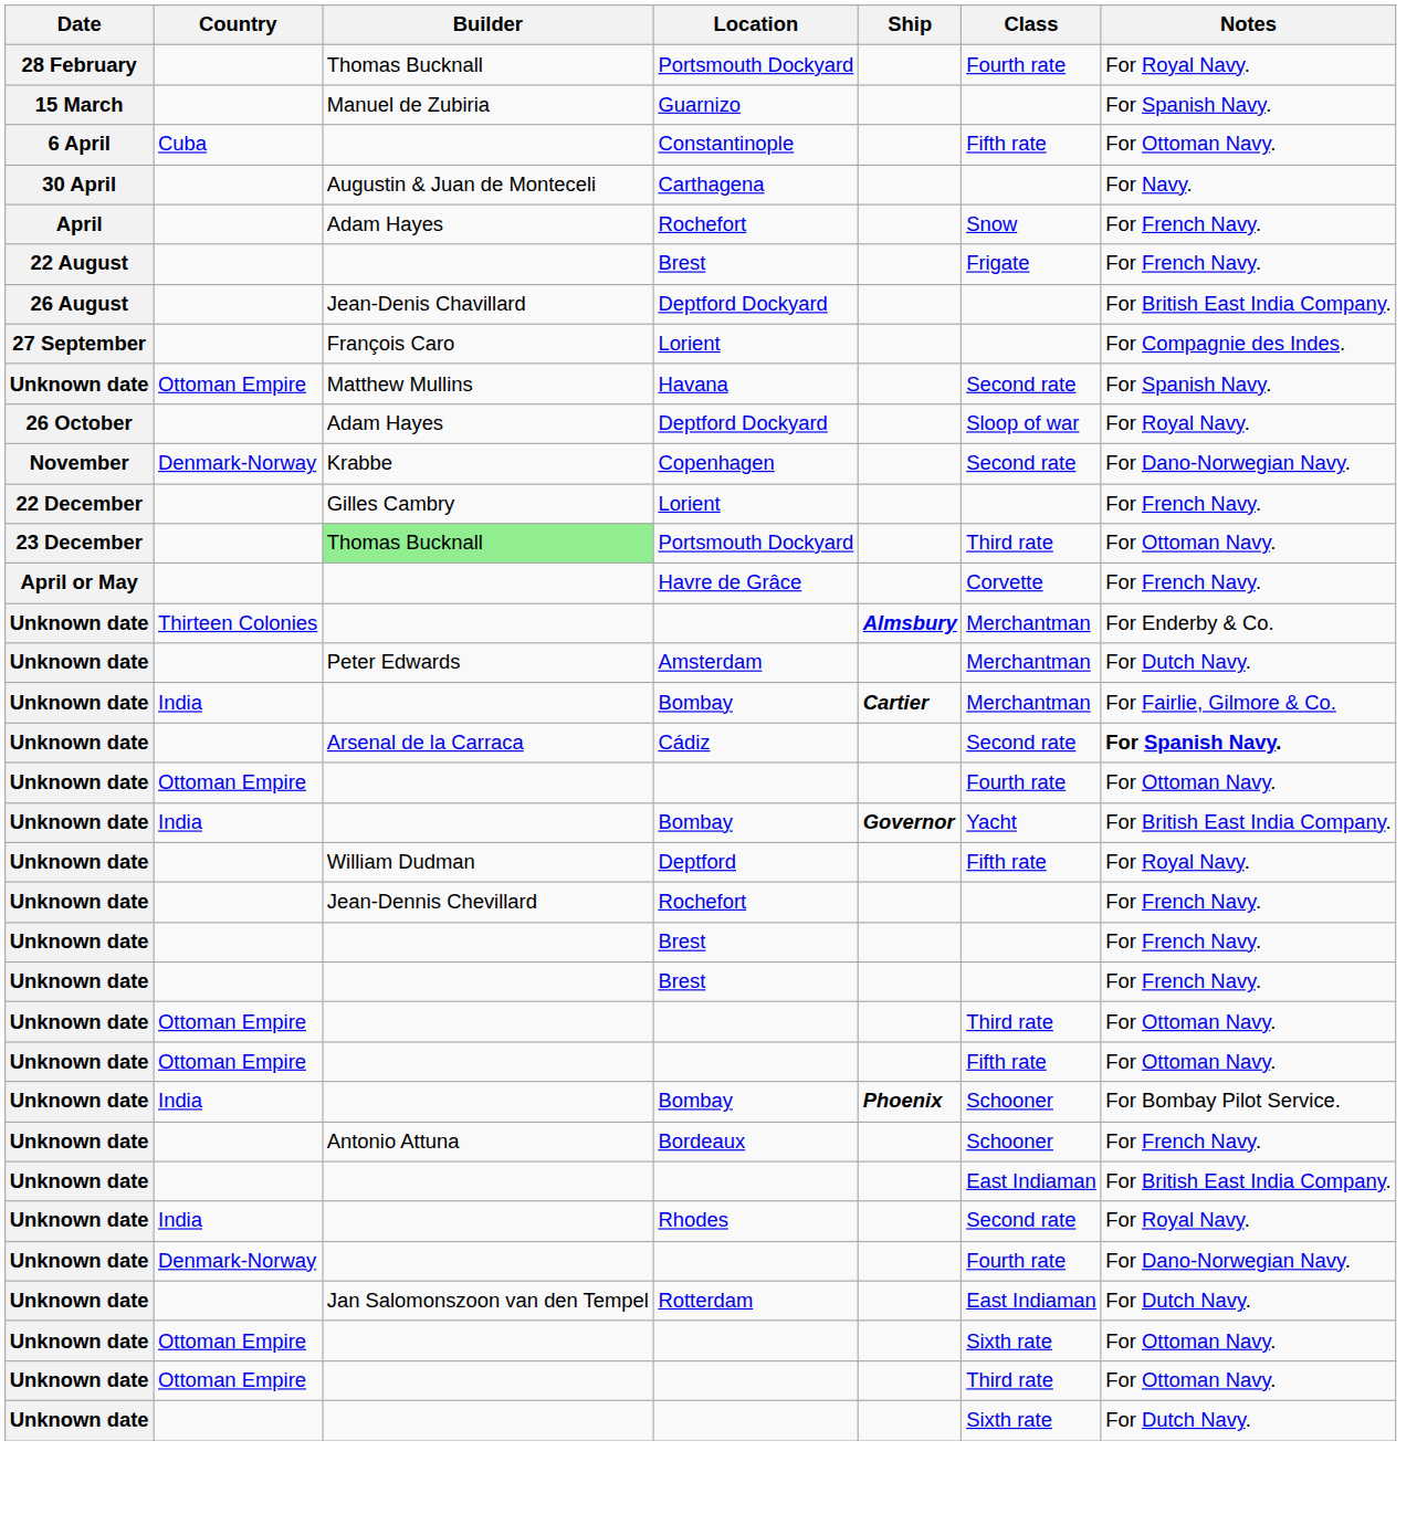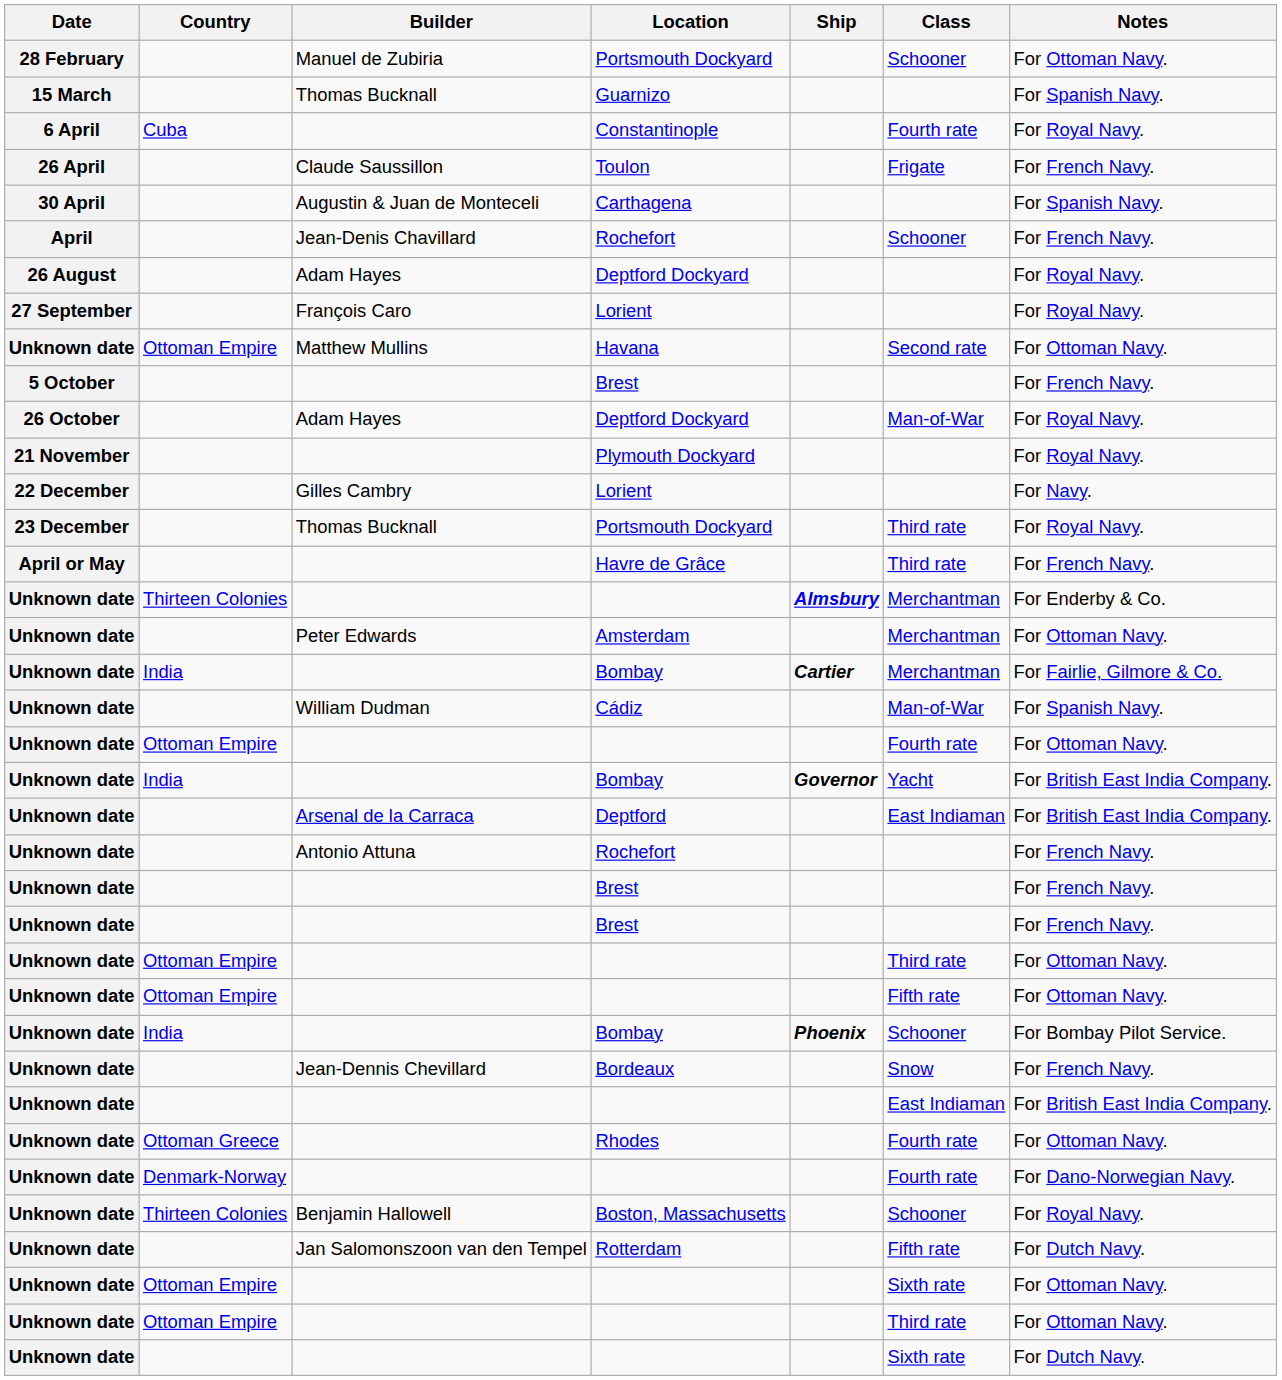28 February / Portsmouth Dockyard | Builder: Thomas Bucknall -> Manuel de Zubiria
28 February / Portsmouth Dockyard | Class: Fourth rate -> Schooner
28 February / Portsmouth Dockyard | Notes: For Royal Navy. -> For Ottoman Navy.
Guarnizo | Builder: Manuel de Zubiria -> Thomas Bucknall
Constantinople | Class: Fifth rate -> Fourth rate
Constantinople | Notes: For Ottoman Navy. -> For Royal Navy.
+ row: 26 April | Claude Saussillon | Toulon | Frigate | For French Navy.
Carthagena | Notes: For Navy. -> For Spanish Navy.
April / Rochefort | Builder: Adam Hayes -> Jean-Denis Chavillard
April / Rochefort | Class: Snow -> Schooner
- row: 22 August | Brest | Frigate | For French Navy.
26 August / Deptford Dockyard | Builder: Jean-Denis Chavillard -> Adam Hayes
26 August / Deptford Dockyard | Notes: For British East India Company. -> For Royal Navy.
27 September / Lorient | Notes: For Compagnie des Indes. -> For Royal Navy.
Havana | Notes: For Spanish Navy. -> For Ottoman Navy.
+ row: 5 October | Brest | For French Navy.
26 October / Deptford Dockyard | Class: Sloop of war -> Man-of-War
+ row: 21 November | Plymouth Dockyard | For Royal Navy.
- row: November | Denmark-Norway | Krabbe | Copenhagen | Second rate | For Dano-Norwegian Navy.
22 December / Lorient | Notes: For French Navy. -> For Navy.
23 December / Portsmouth Dockyard | Builder: lightgreen background -> no background
23 December / Portsmouth Dockyard | Notes: For Ottoman Navy. -> For Royal Navy.
Havre de Grâce | Class: Corvette -> Third rate
Amsterdam | Notes: For Dutch Navy. -> For Ottoman Navy.
Cádiz | Builder: Arsenal de la Carraca -> William Dudman
Cádiz | Class: Second rate -> Man-of-War
Cádiz | Notes: bold -> normal
Deptford | Builder: William Dudman -> Arsenal de la Carraca
Deptford | Class: Fifth rate -> East Indiaman
Deptford | Notes: For Royal Navy. -> For British East India Company.
Unknown date / Rochefort | Builder: Jean-Dennis Chevillard -> Antonio Attuna
Bordeaux | Builder: Antonio Attuna -> Jean-Dennis Chevillard
Bordeaux | Class: Schooner -> Snow
Rhodes | Country: India -> Ottoman Greece
Rhodes | Class: Second rate -> Fourth rate
Rhodes | Notes: For Royal Navy. -> For Ottoman Navy.
+ row: Unknown date | Thirteen Colonies | Benjamin Hallowell | Boston, Massachusetts | Schooner | For Royal Navy.
Rotterdam | Class: East Indiaman -> Fifth rate
